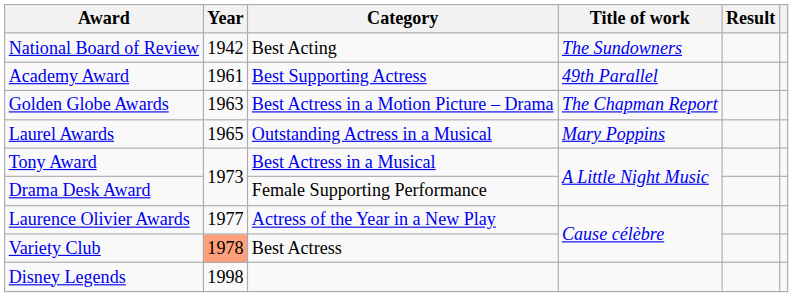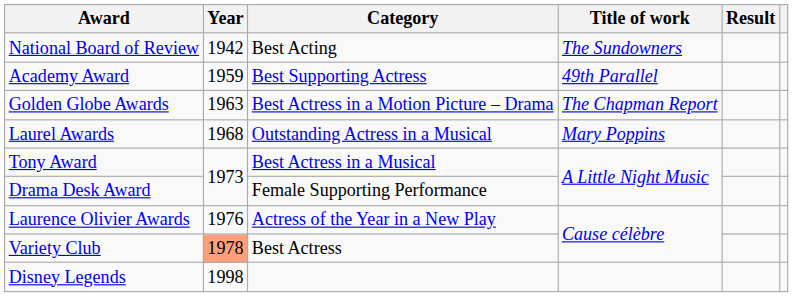Academy Award | Year: 1961 -> 1959
Laurel Awards | Year: 1965 -> 1968
Laurence Olivier Awards | Year: 1977 -> 1976
